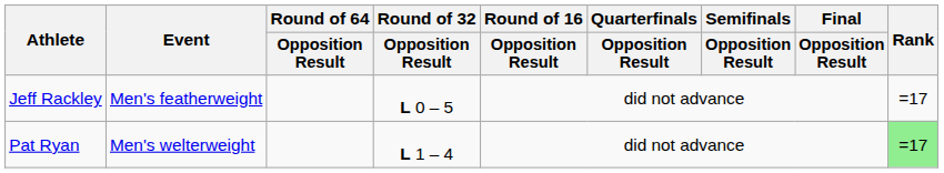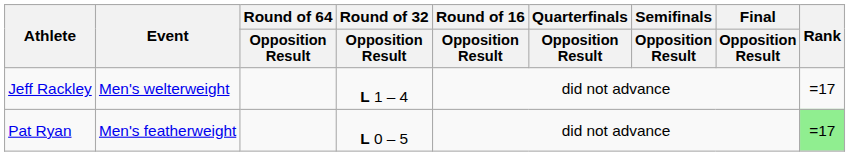Jeff Rackley | Event: Men's featherweight -> Men's welterweight
Jeff Rackley | Round of 32 / Opposition Result: L 0 – 5 -> L 1 – 4
Pat Ryan | Event: Men's welterweight -> Men's featherweight
Pat Ryan | Round of 32 / Opposition Result: L 1 – 4 -> L 0 – 5
